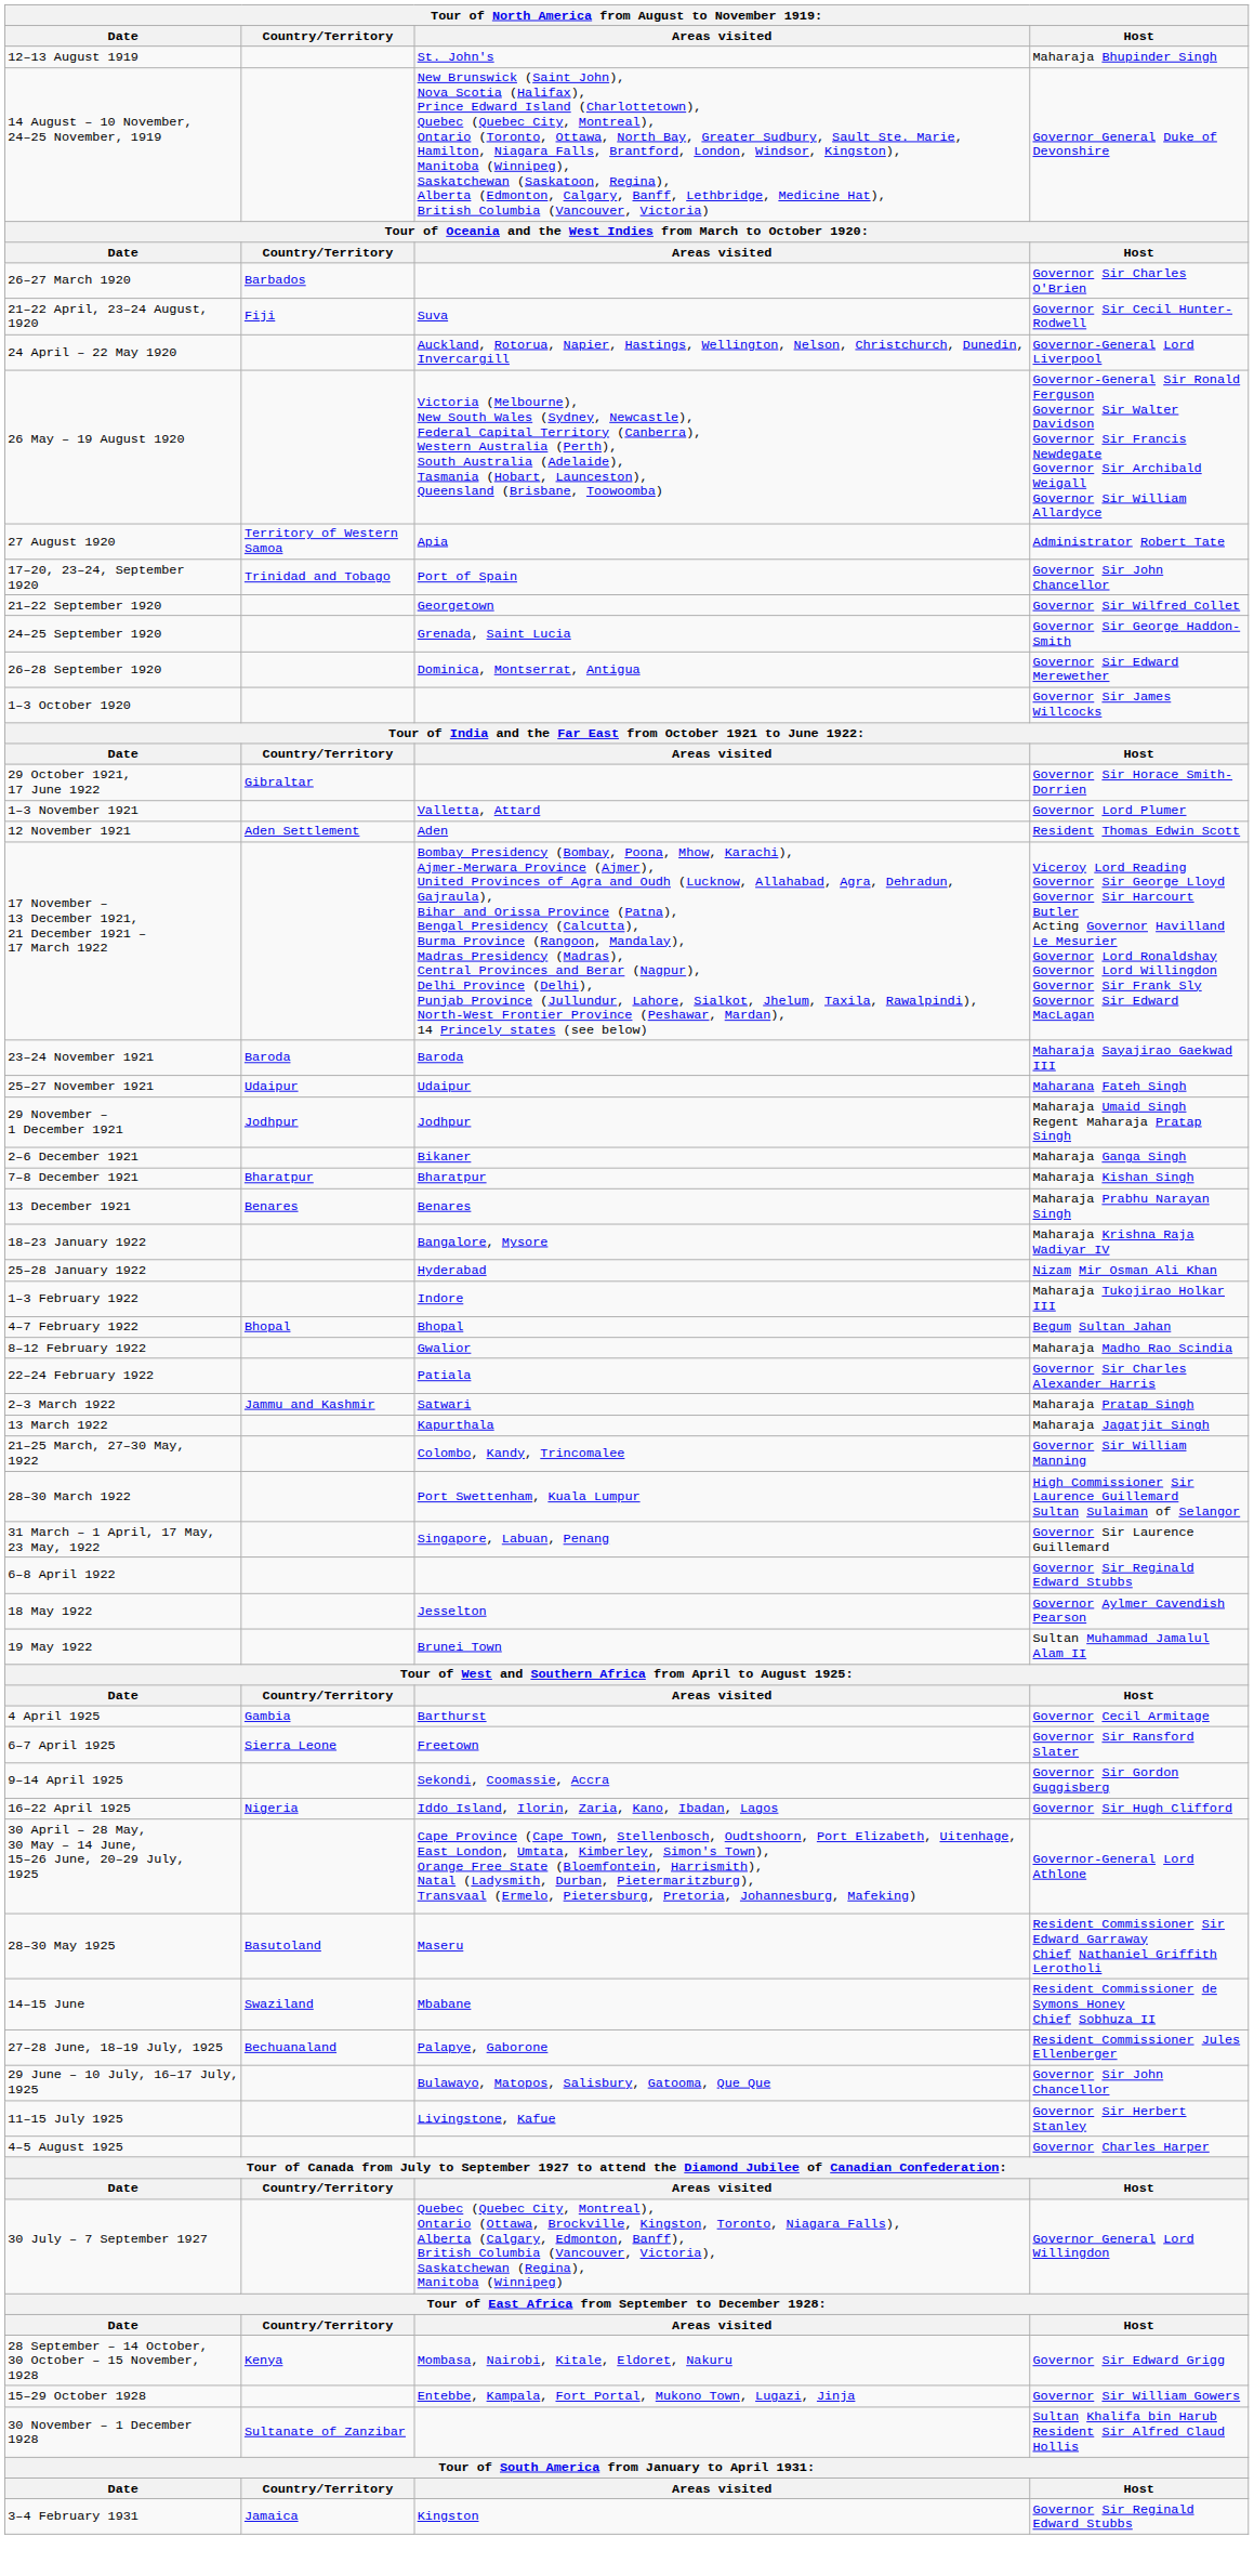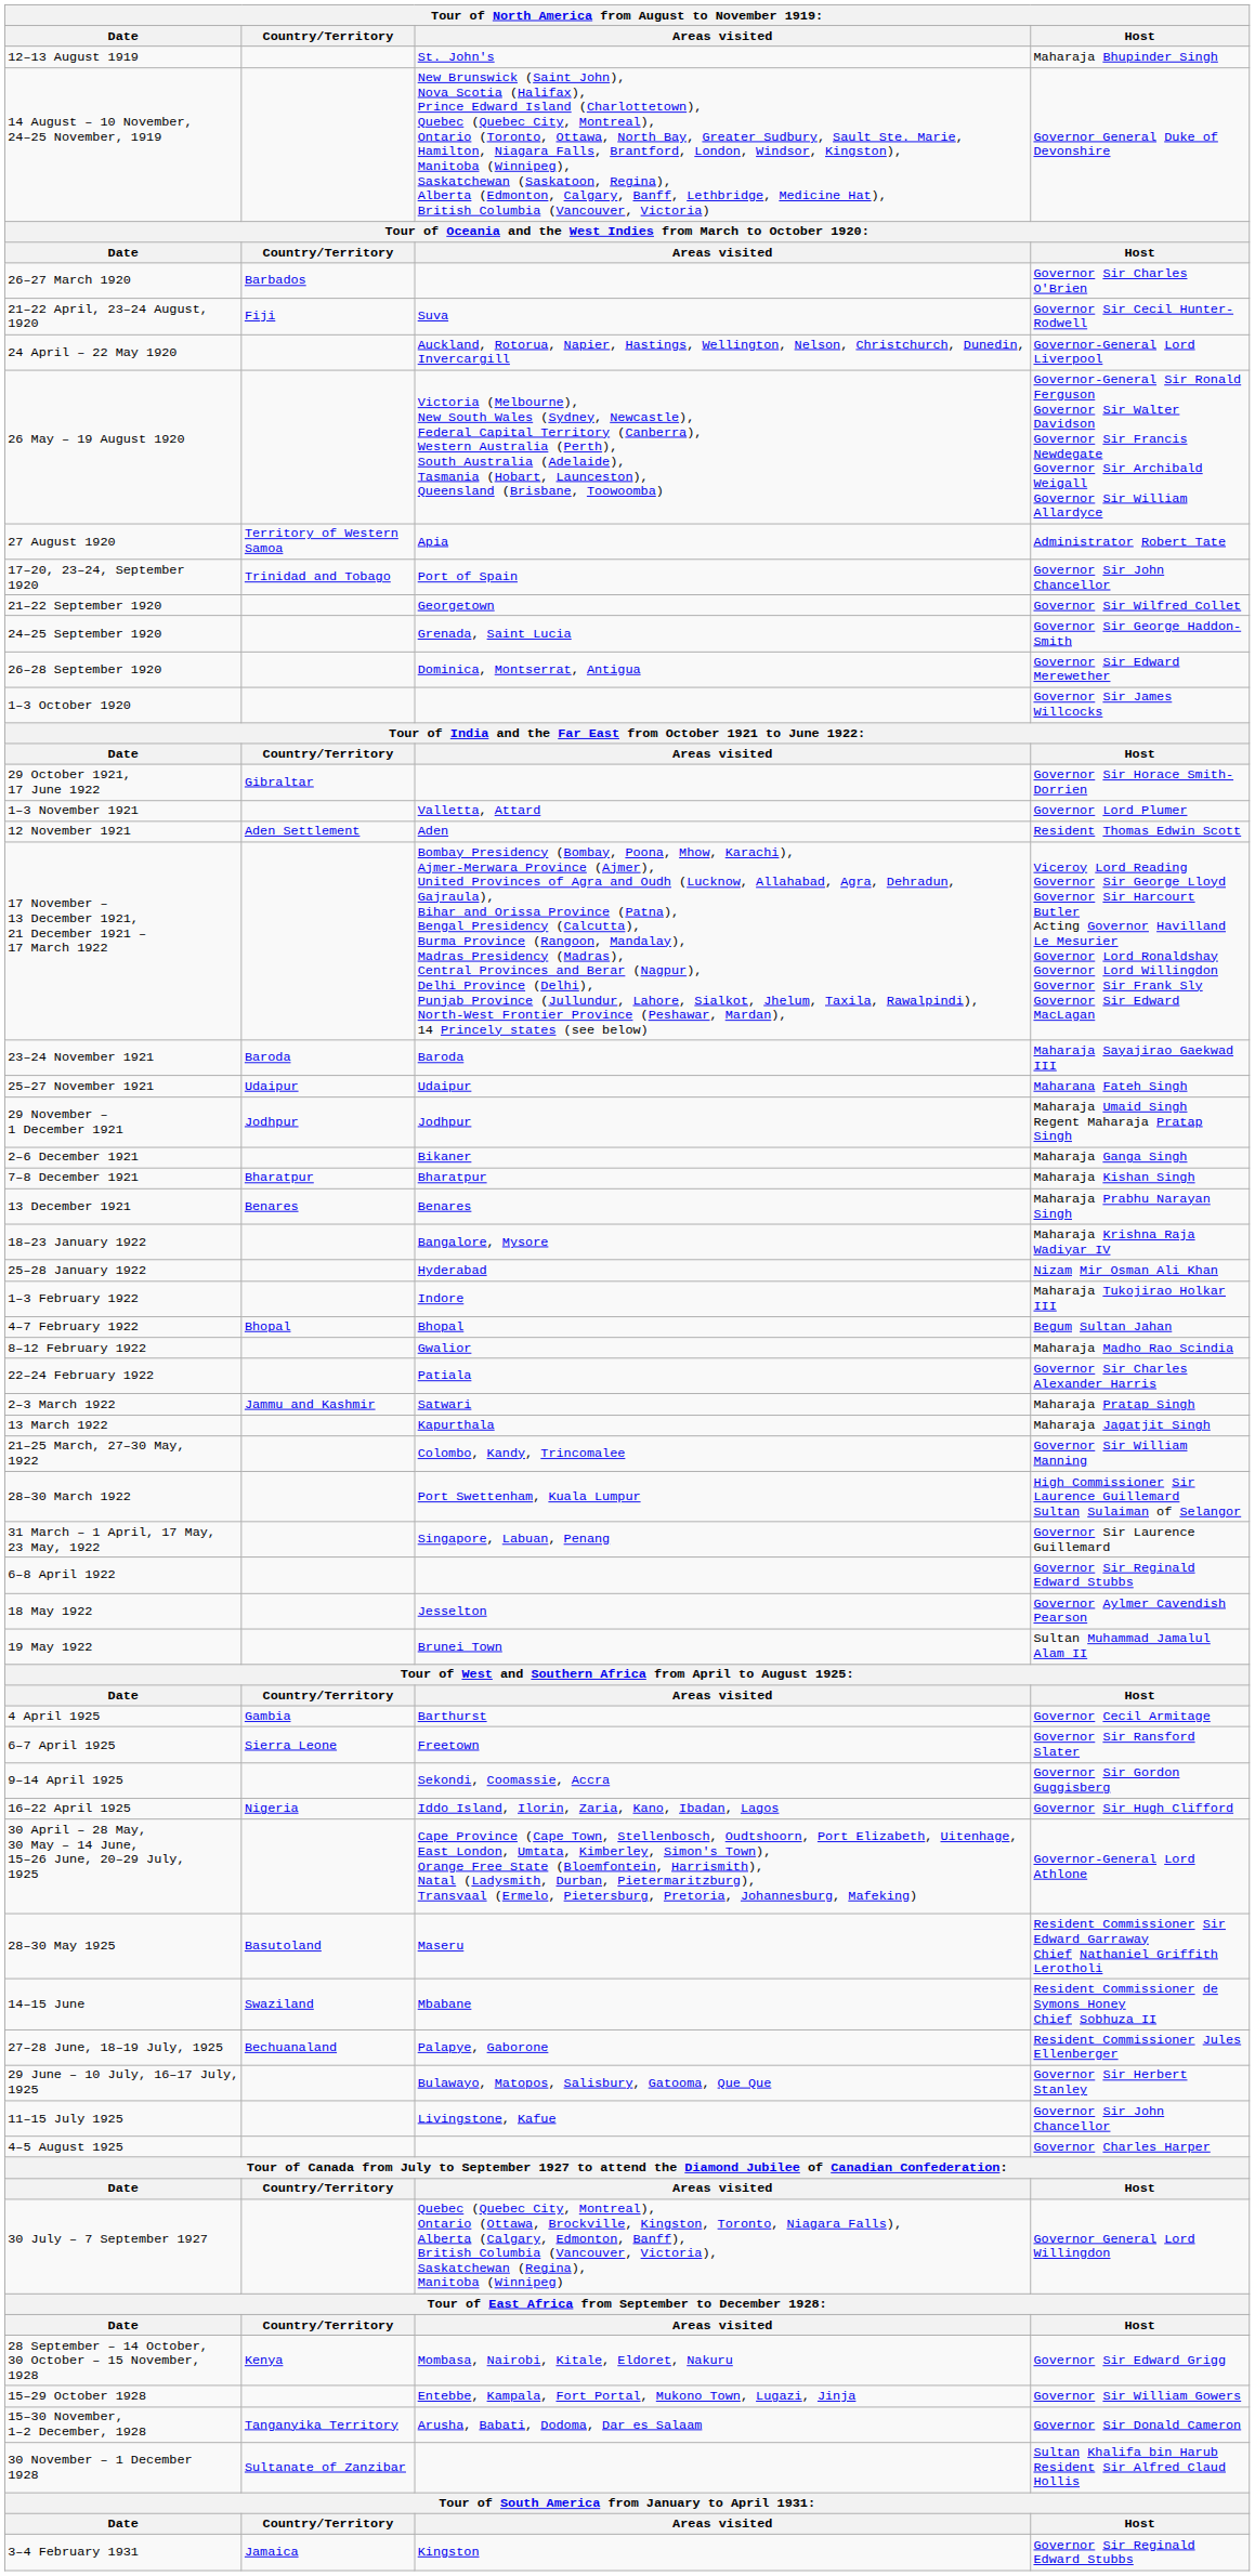29 June – 10 July, 16–17 July, 1925 | Host: Governor Sir John Chancellor -> Governor Sir Herbert Stanley
11–15 July 1925 | Host: Governor Sir Herbert Stanley -> Governor Sir John Chancellor
+ row: 15–30 November, 1–2 December, 1928 | Tanganyika Territory | Arusha, Babati, Dodoma, Dar es Salaam | Governor Sir Donald Cameron
